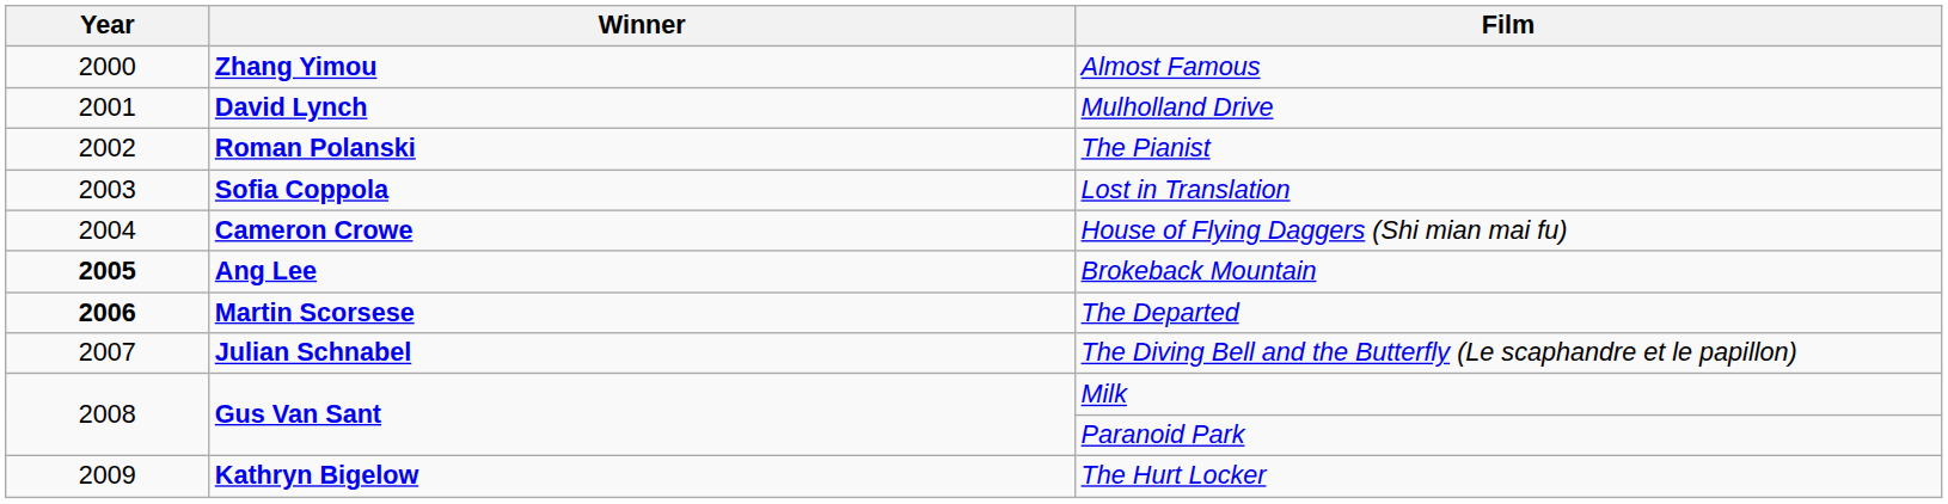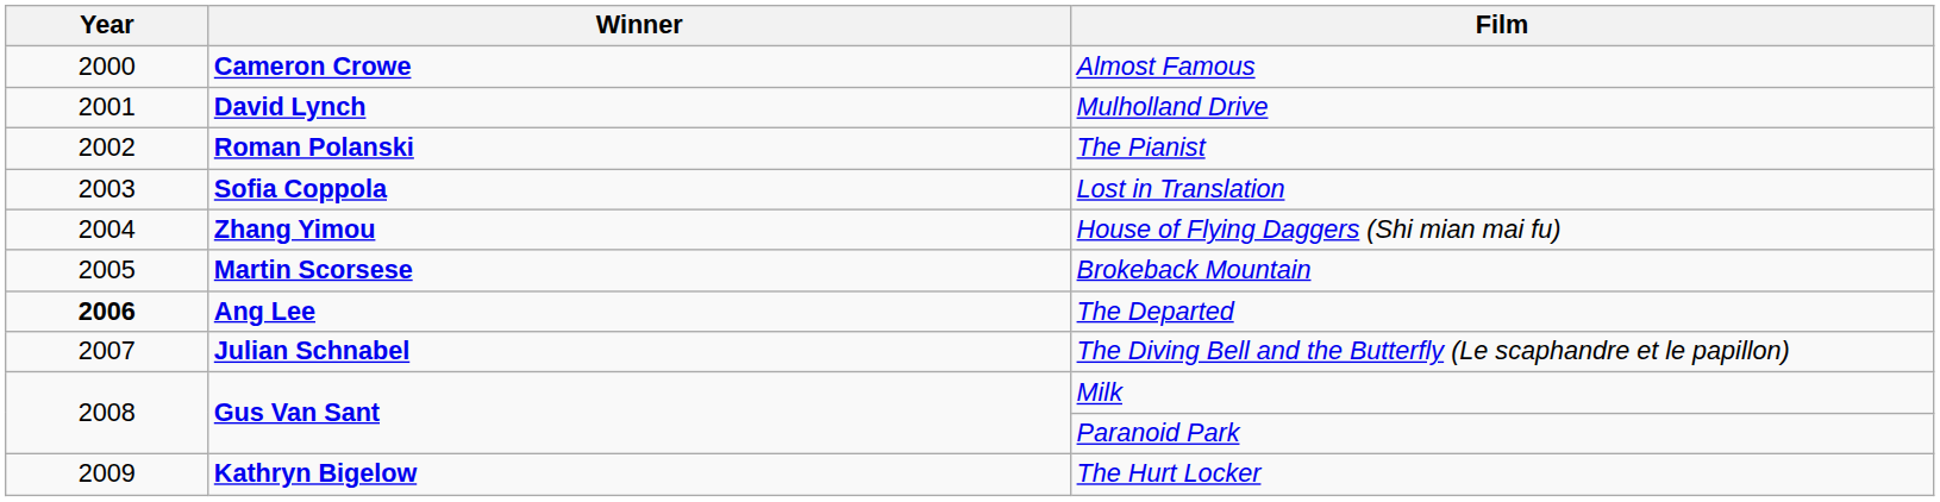Almost Famous | Winner: Zhang Yimou -> Cameron Crowe
House of Flying Daggers (Shi mian mai fu) | Winner: Cameron Crowe -> Zhang Yimou
Brokeback Mountain | Year: bold -> normal
Brokeback Mountain | Winner: Ang Lee -> Martin Scorsese
The Departed | Winner: Martin Scorsese -> Ang Lee
